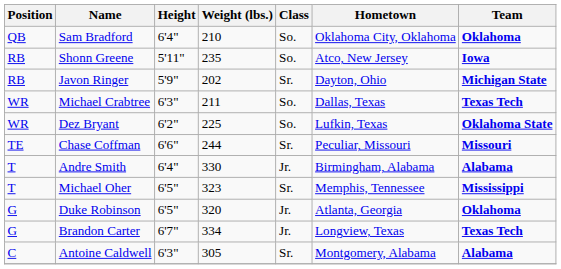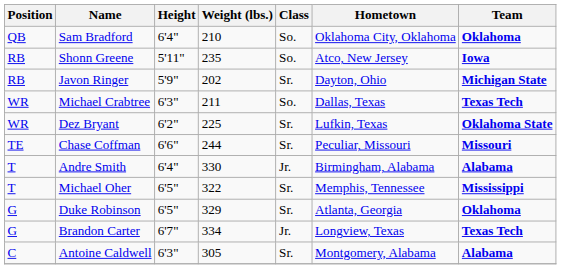Dez Bryant | Class: So. -> Sr.
Michael Oher | Weight (lbs.): 323 -> 322
Duke Robinson | Weight (lbs.): 320 -> 329
Duke Robinson | Class: Jr. -> Sr.
